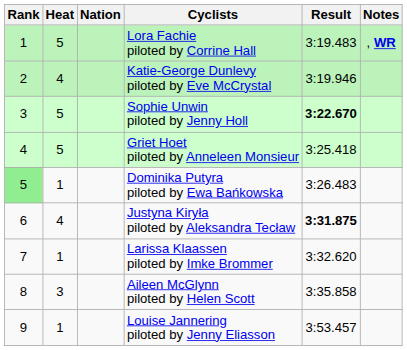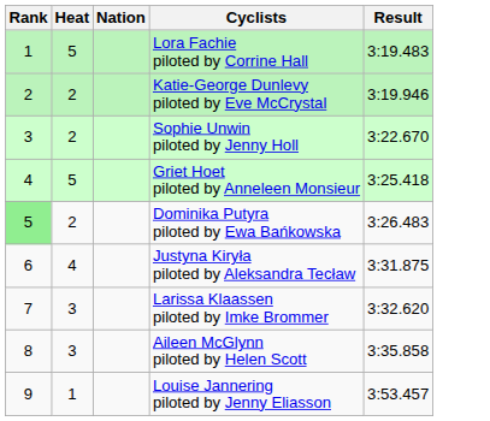- column: Notes | , WR
Katie-George Dunlevy piloted by Eve McCrystal | Heat: 4 -> 2
Sophie Unwin piloted by Jenny Holl | Heat: 5 -> 2
Sophie Unwin piloted by Jenny Holl | Result: bold -> normal
Dominika Putyra piloted by Ewa Bańkowska | Heat: 1 -> 2
Justyna Kiryła piloted by Aleksandra Tecław | Result: bold -> normal
Larissa Klaassen piloted by Imke Brommer | Heat: 1 -> 3
